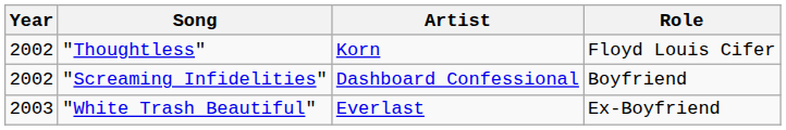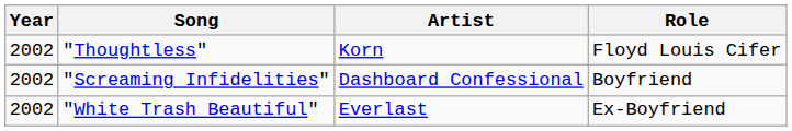"White Trash Beautiful" | Year: 2003 -> 2002
